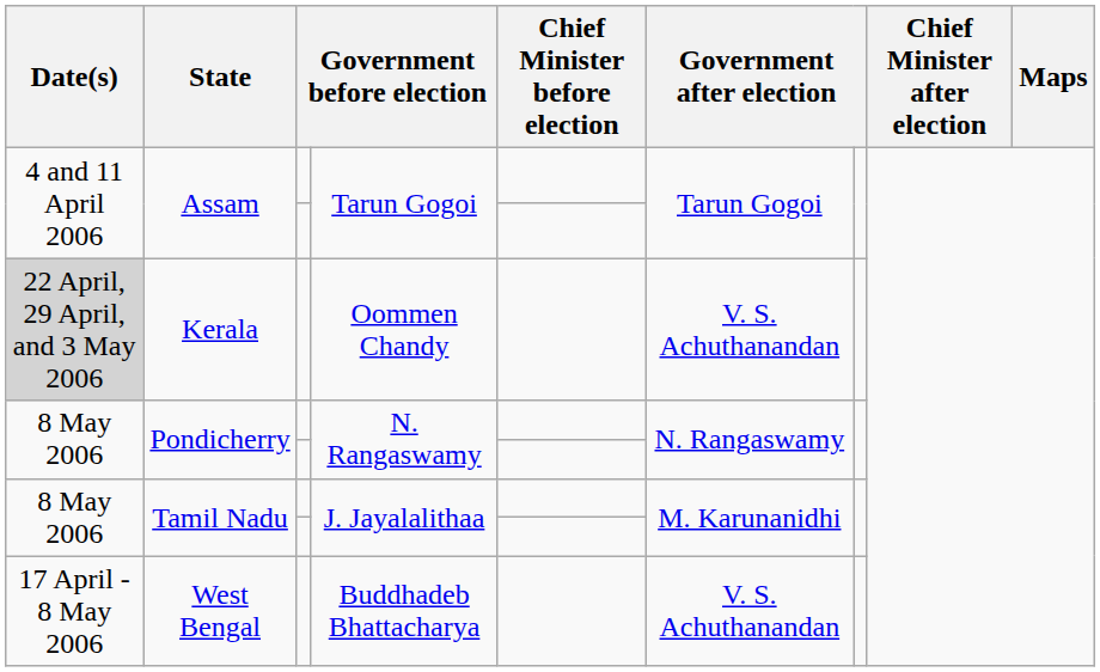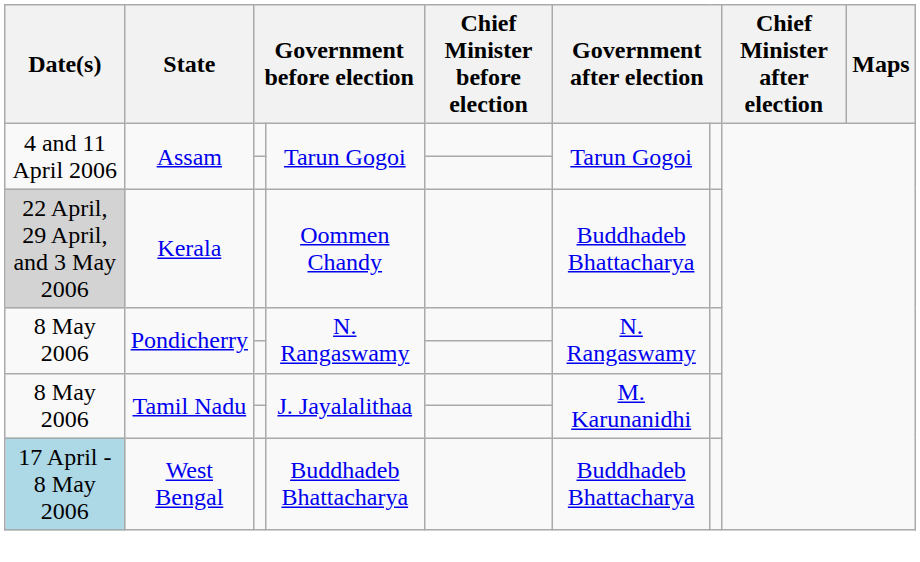Kerala | column 6: V. S. Achuthanandan -> Buddhadeb Bhattacharya
West Bengal | Date(s): no background -> lightblue background
West Bengal | column 6: V. S. Achuthanandan -> Buddhadeb Bhattacharya
